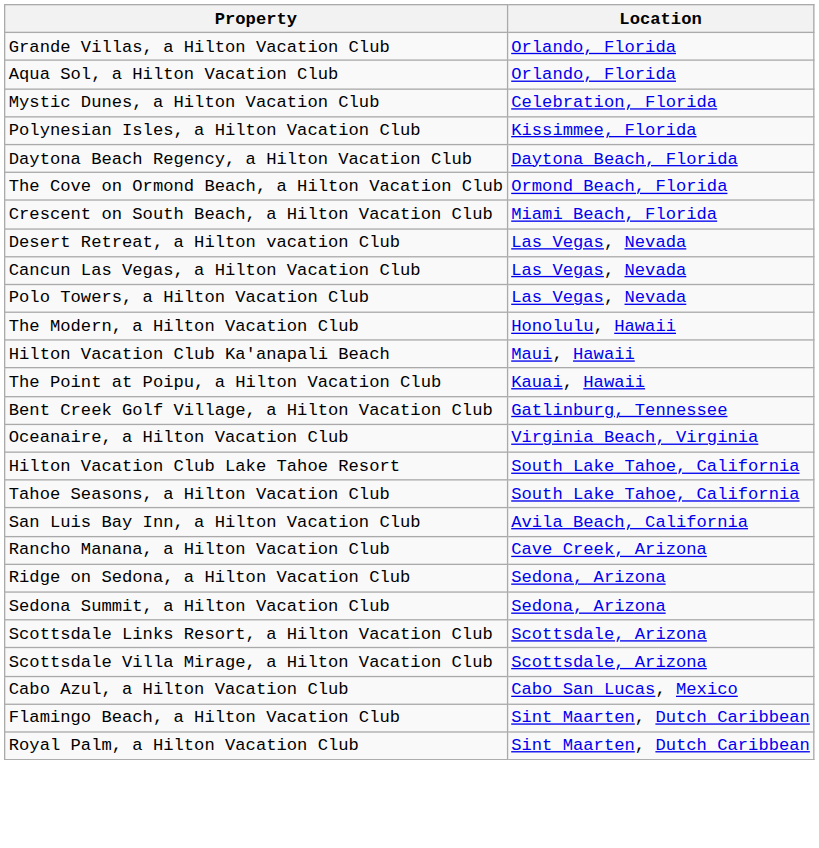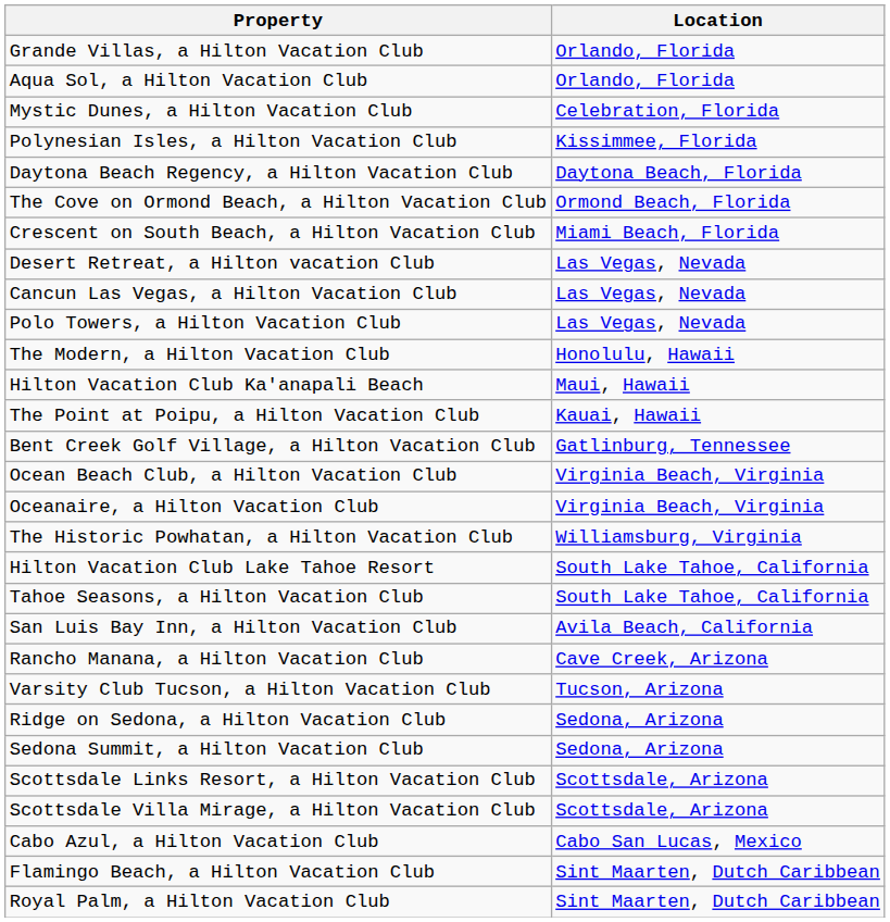+ row: Ocean Beach Club, a Hilton Vacation Club | Virginia Beach, Virginia
+ row: The Historic Powhatan, a Hilton Vacation Club | Williamsburg, Virginia
+ row: Varsity Club Tucson, a Hilton Vacation Club | Tucson, Arizona
